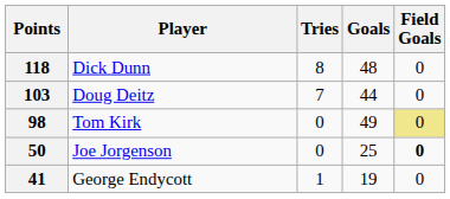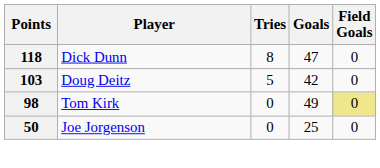118 | Goals: 48 -> 47
103 | Tries: 7 -> 5
103 | Goals: 44 -> 42
50 | Field Goals: bold -> normal
- row: 41 | George Endycott | 1 | 19 | 0
